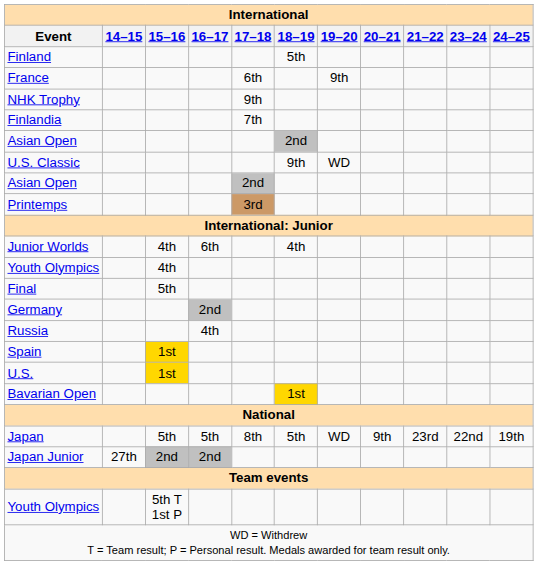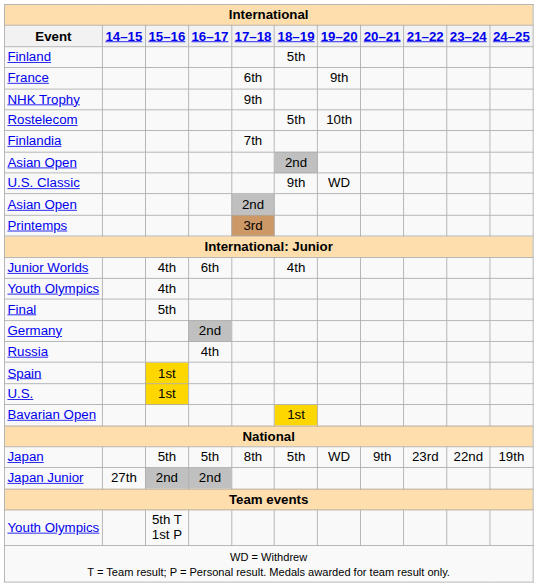+ row: Rostelecom | 5th | 10th
